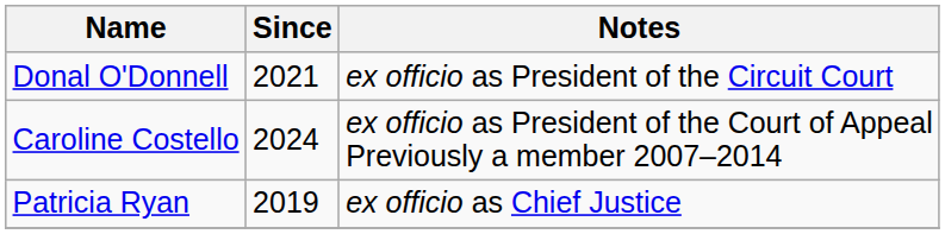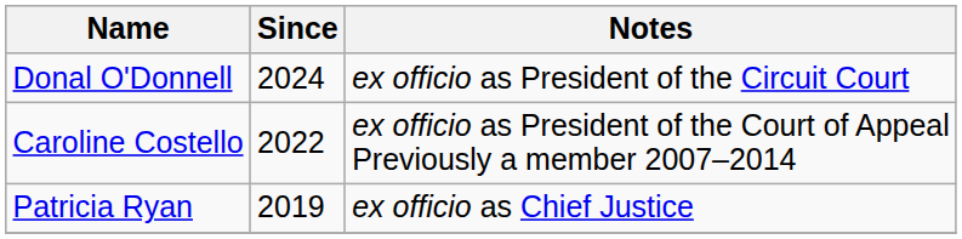Donal O'Donnell | Since: 2021 -> 2024
Caroline Costello | Since: 2024 -> 2022
